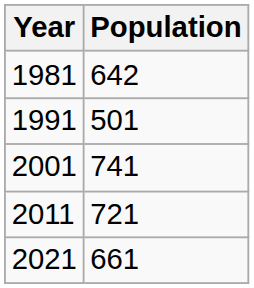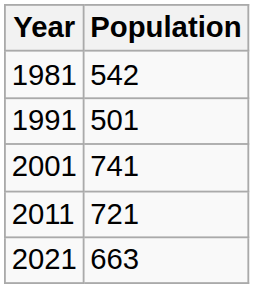1981 | Population: 642 -> 542
2021 | Population: 661 -> 663
